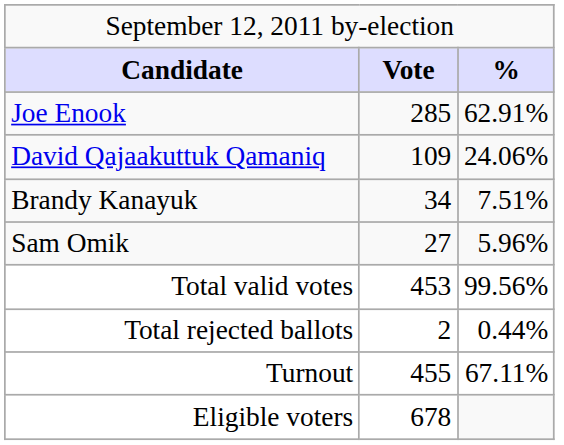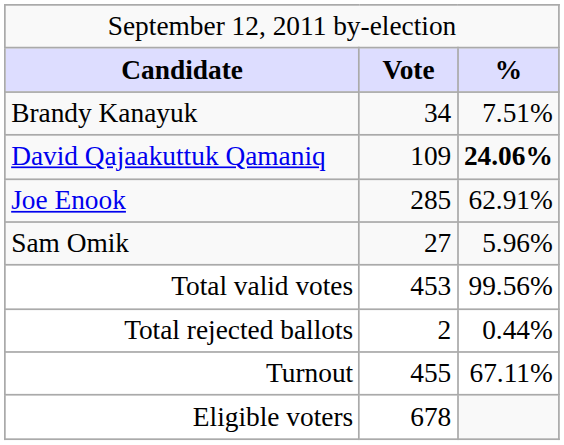rows swapped: Joe Enook <-> Brandy Kanayuk
David Qajaakuttuk Qamaniq | column 3: normal -> bold
